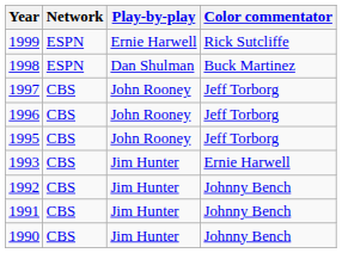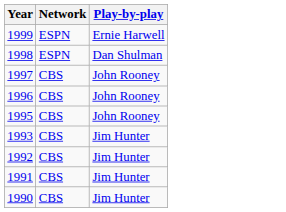- column: Color commentator | Rick Sutcliffe | Buck Martinez | Jeff Torborg | Jeff Torborg | Jeff Torborg | Ernie Harwell | Johnny Bench | Johnny Bench | Johnny Bench
